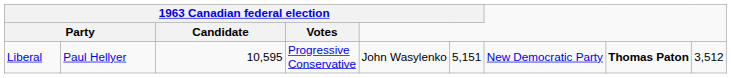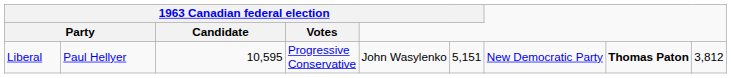Liberal | column 9: 3,512 -> 3,812
